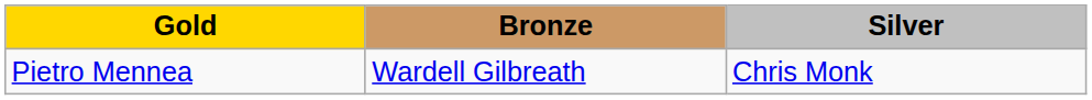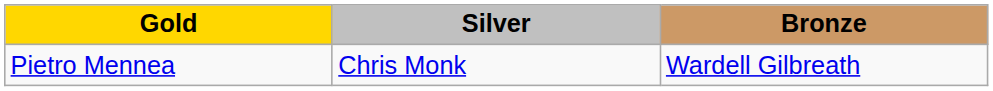columns swapped: Silver <-> Bronze
